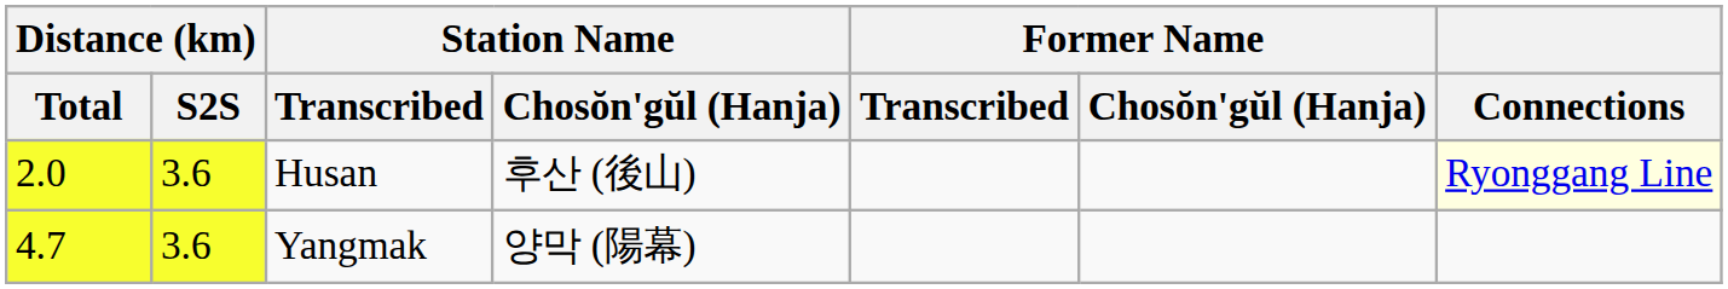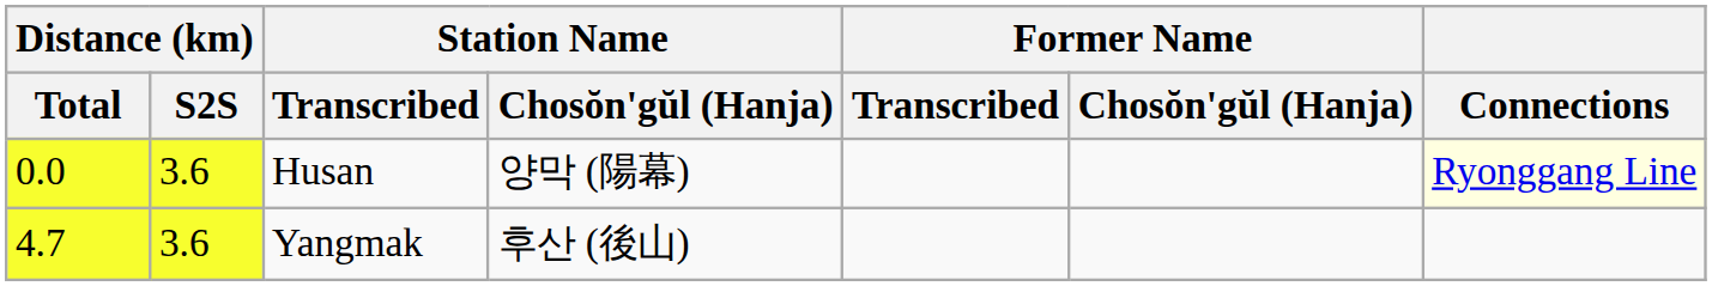Husan | Distance (km) / Total: 2.0 -> 0.0
Husan | Station Name / Chosŏn'gŭl (Hanja): 후산 (後山) -> 양막 (陽幕)
Yangmak | Station Name / Chosŏn'gŭl (Hanja): 양막 (陽幕) -> 후산 (後山)
